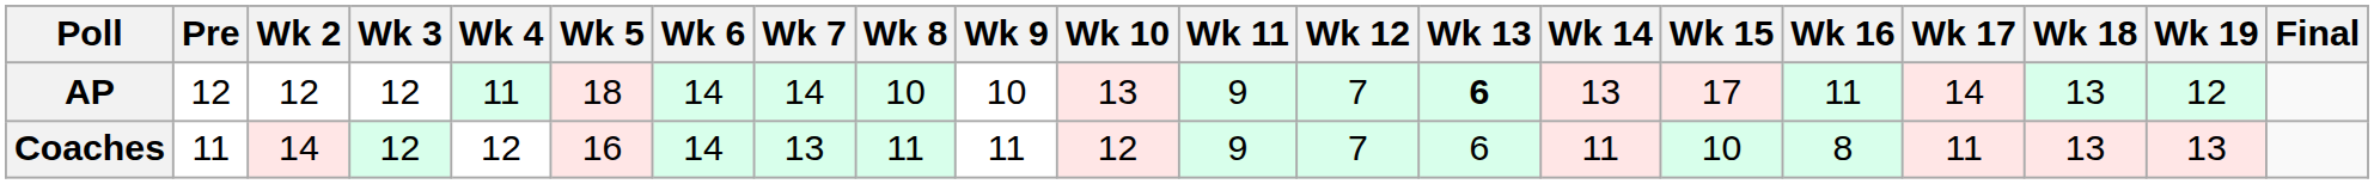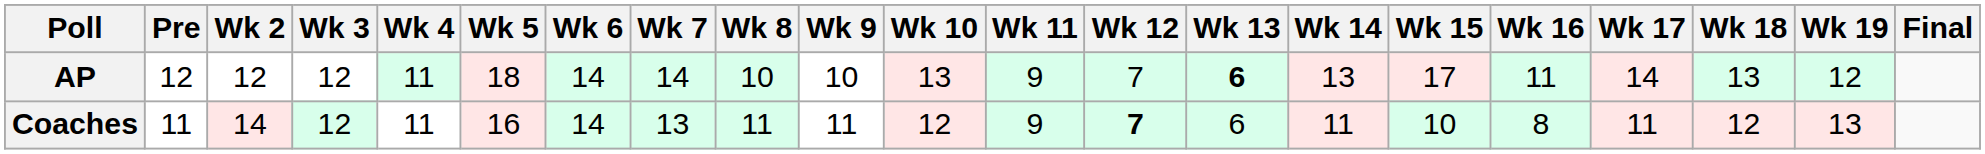Coaches | Wk 4: 12 -> 11
Coaches | Wk 12: normal -> bold
Coaches | Wk 18: 13 -> 12
